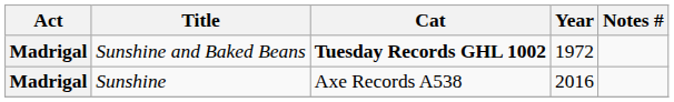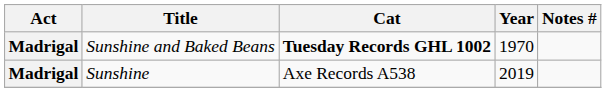Sunshine and Baked Beans | Year: 1972 -> 1970
Sunshine | Year: 2016 -> 2019
